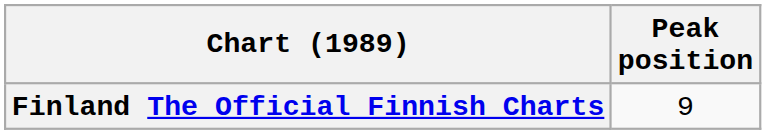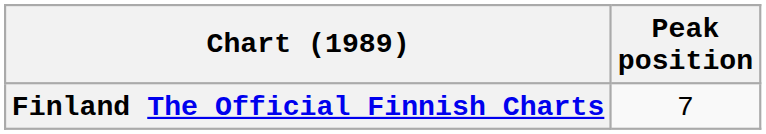Finland The Official Finnish Charts | Peak position: 9 -> 7
